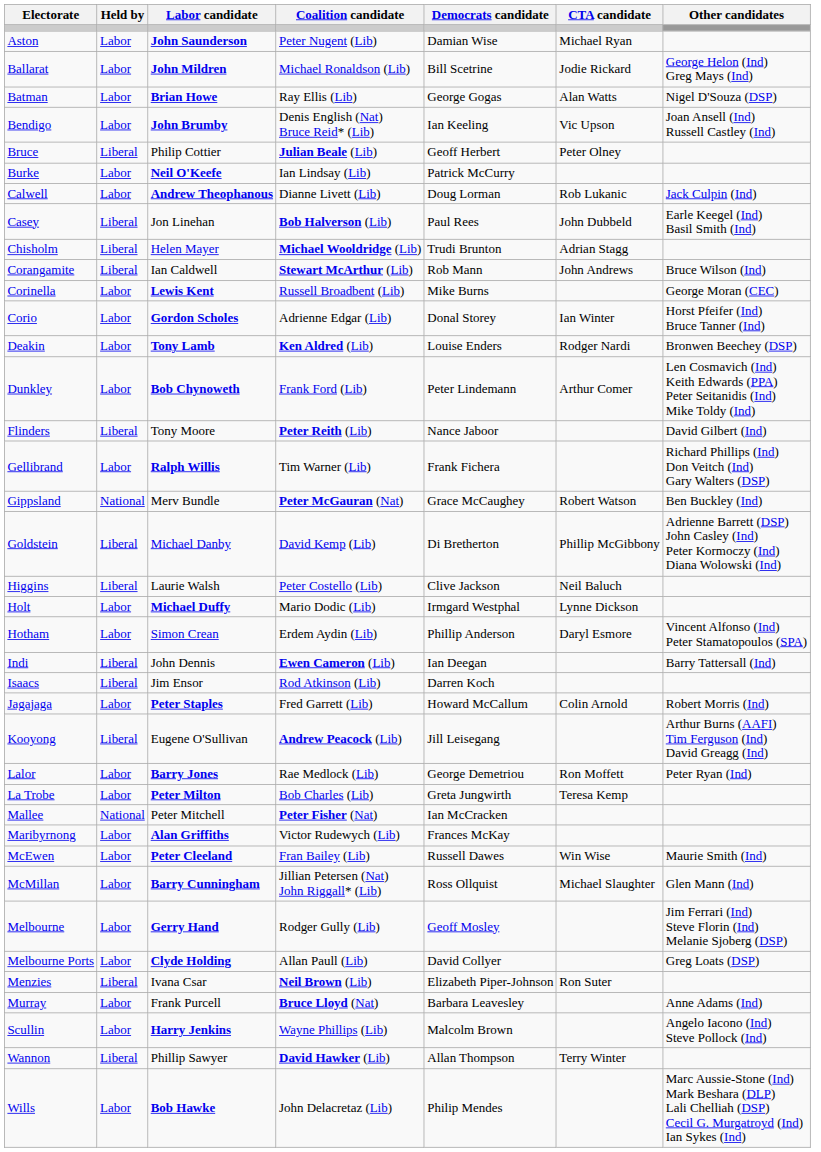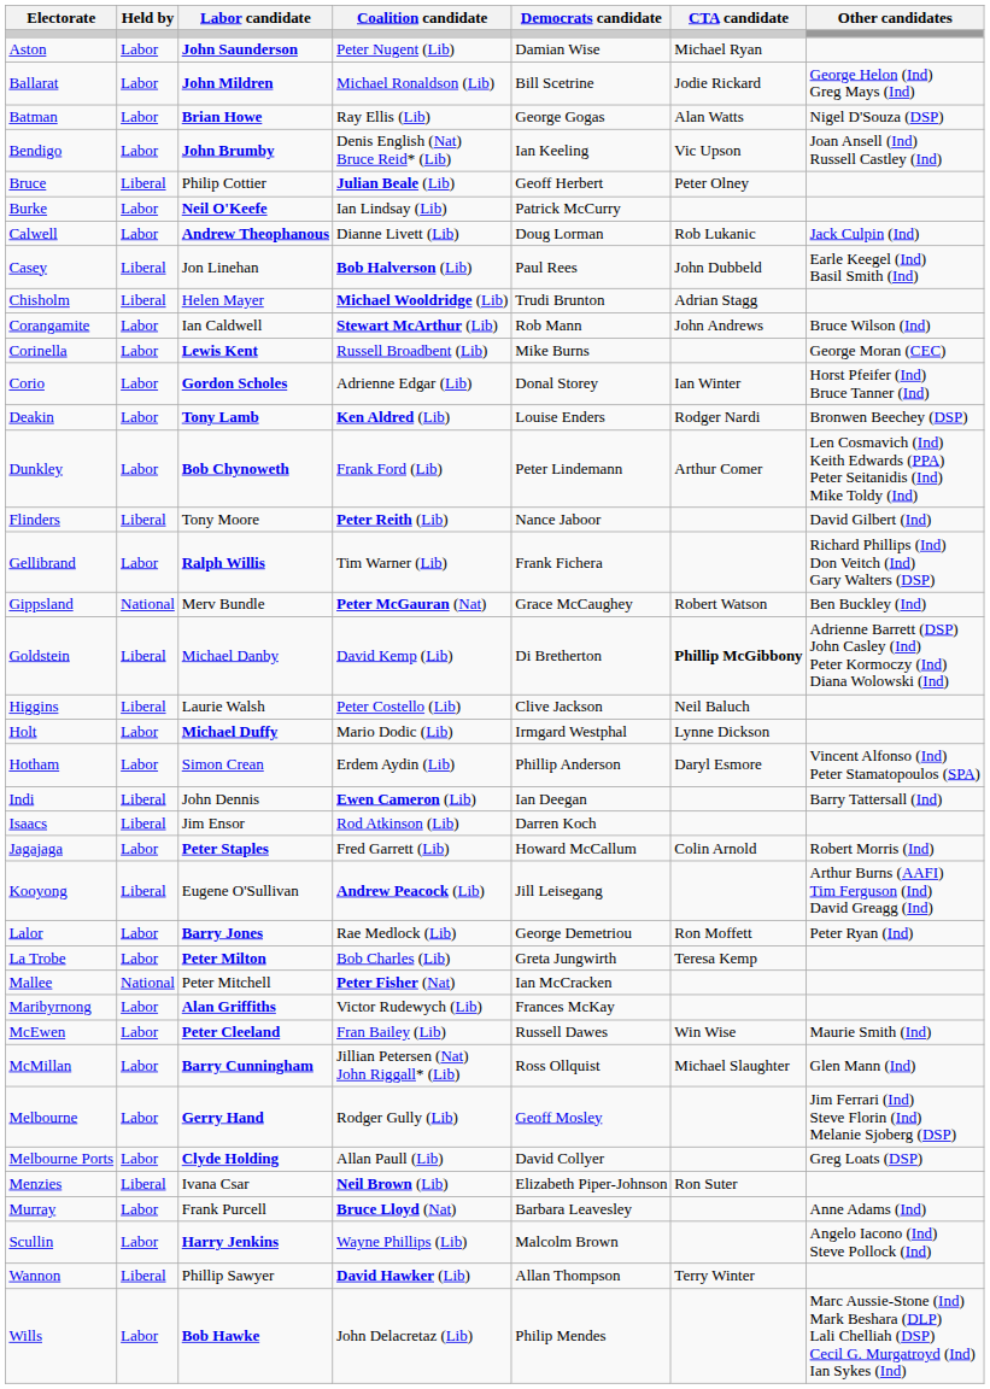Corangamite | Held by: Liberal -> Labor
Goldstein | CTA candidate: normal -> bold
